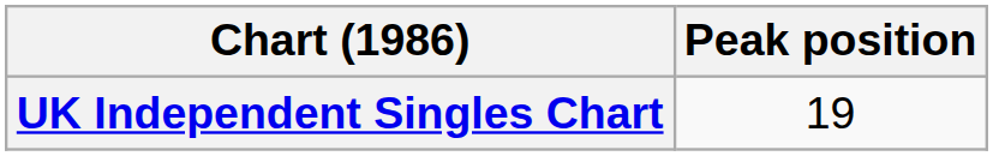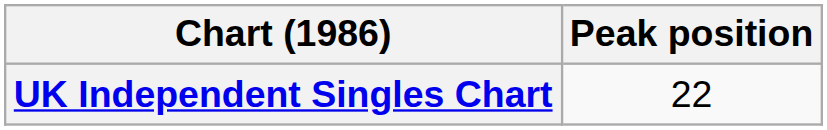UK Independent Singles Chart | Peak position: 19 -> 22
